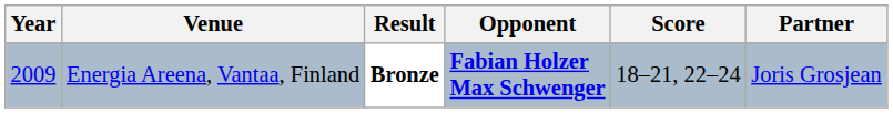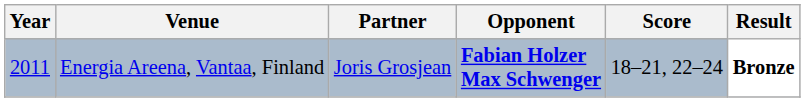columns swapped: Partner <-> Result
Energia Areena, Vantaa, Finland | Year: 2009 -> 2011
